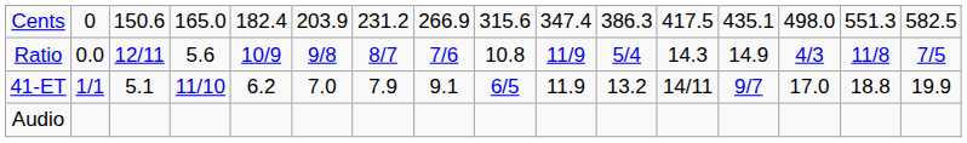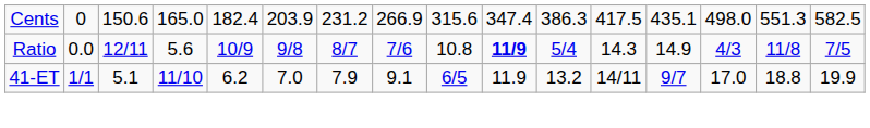Ratio | column 10: normal -> bold
- row: Audio
